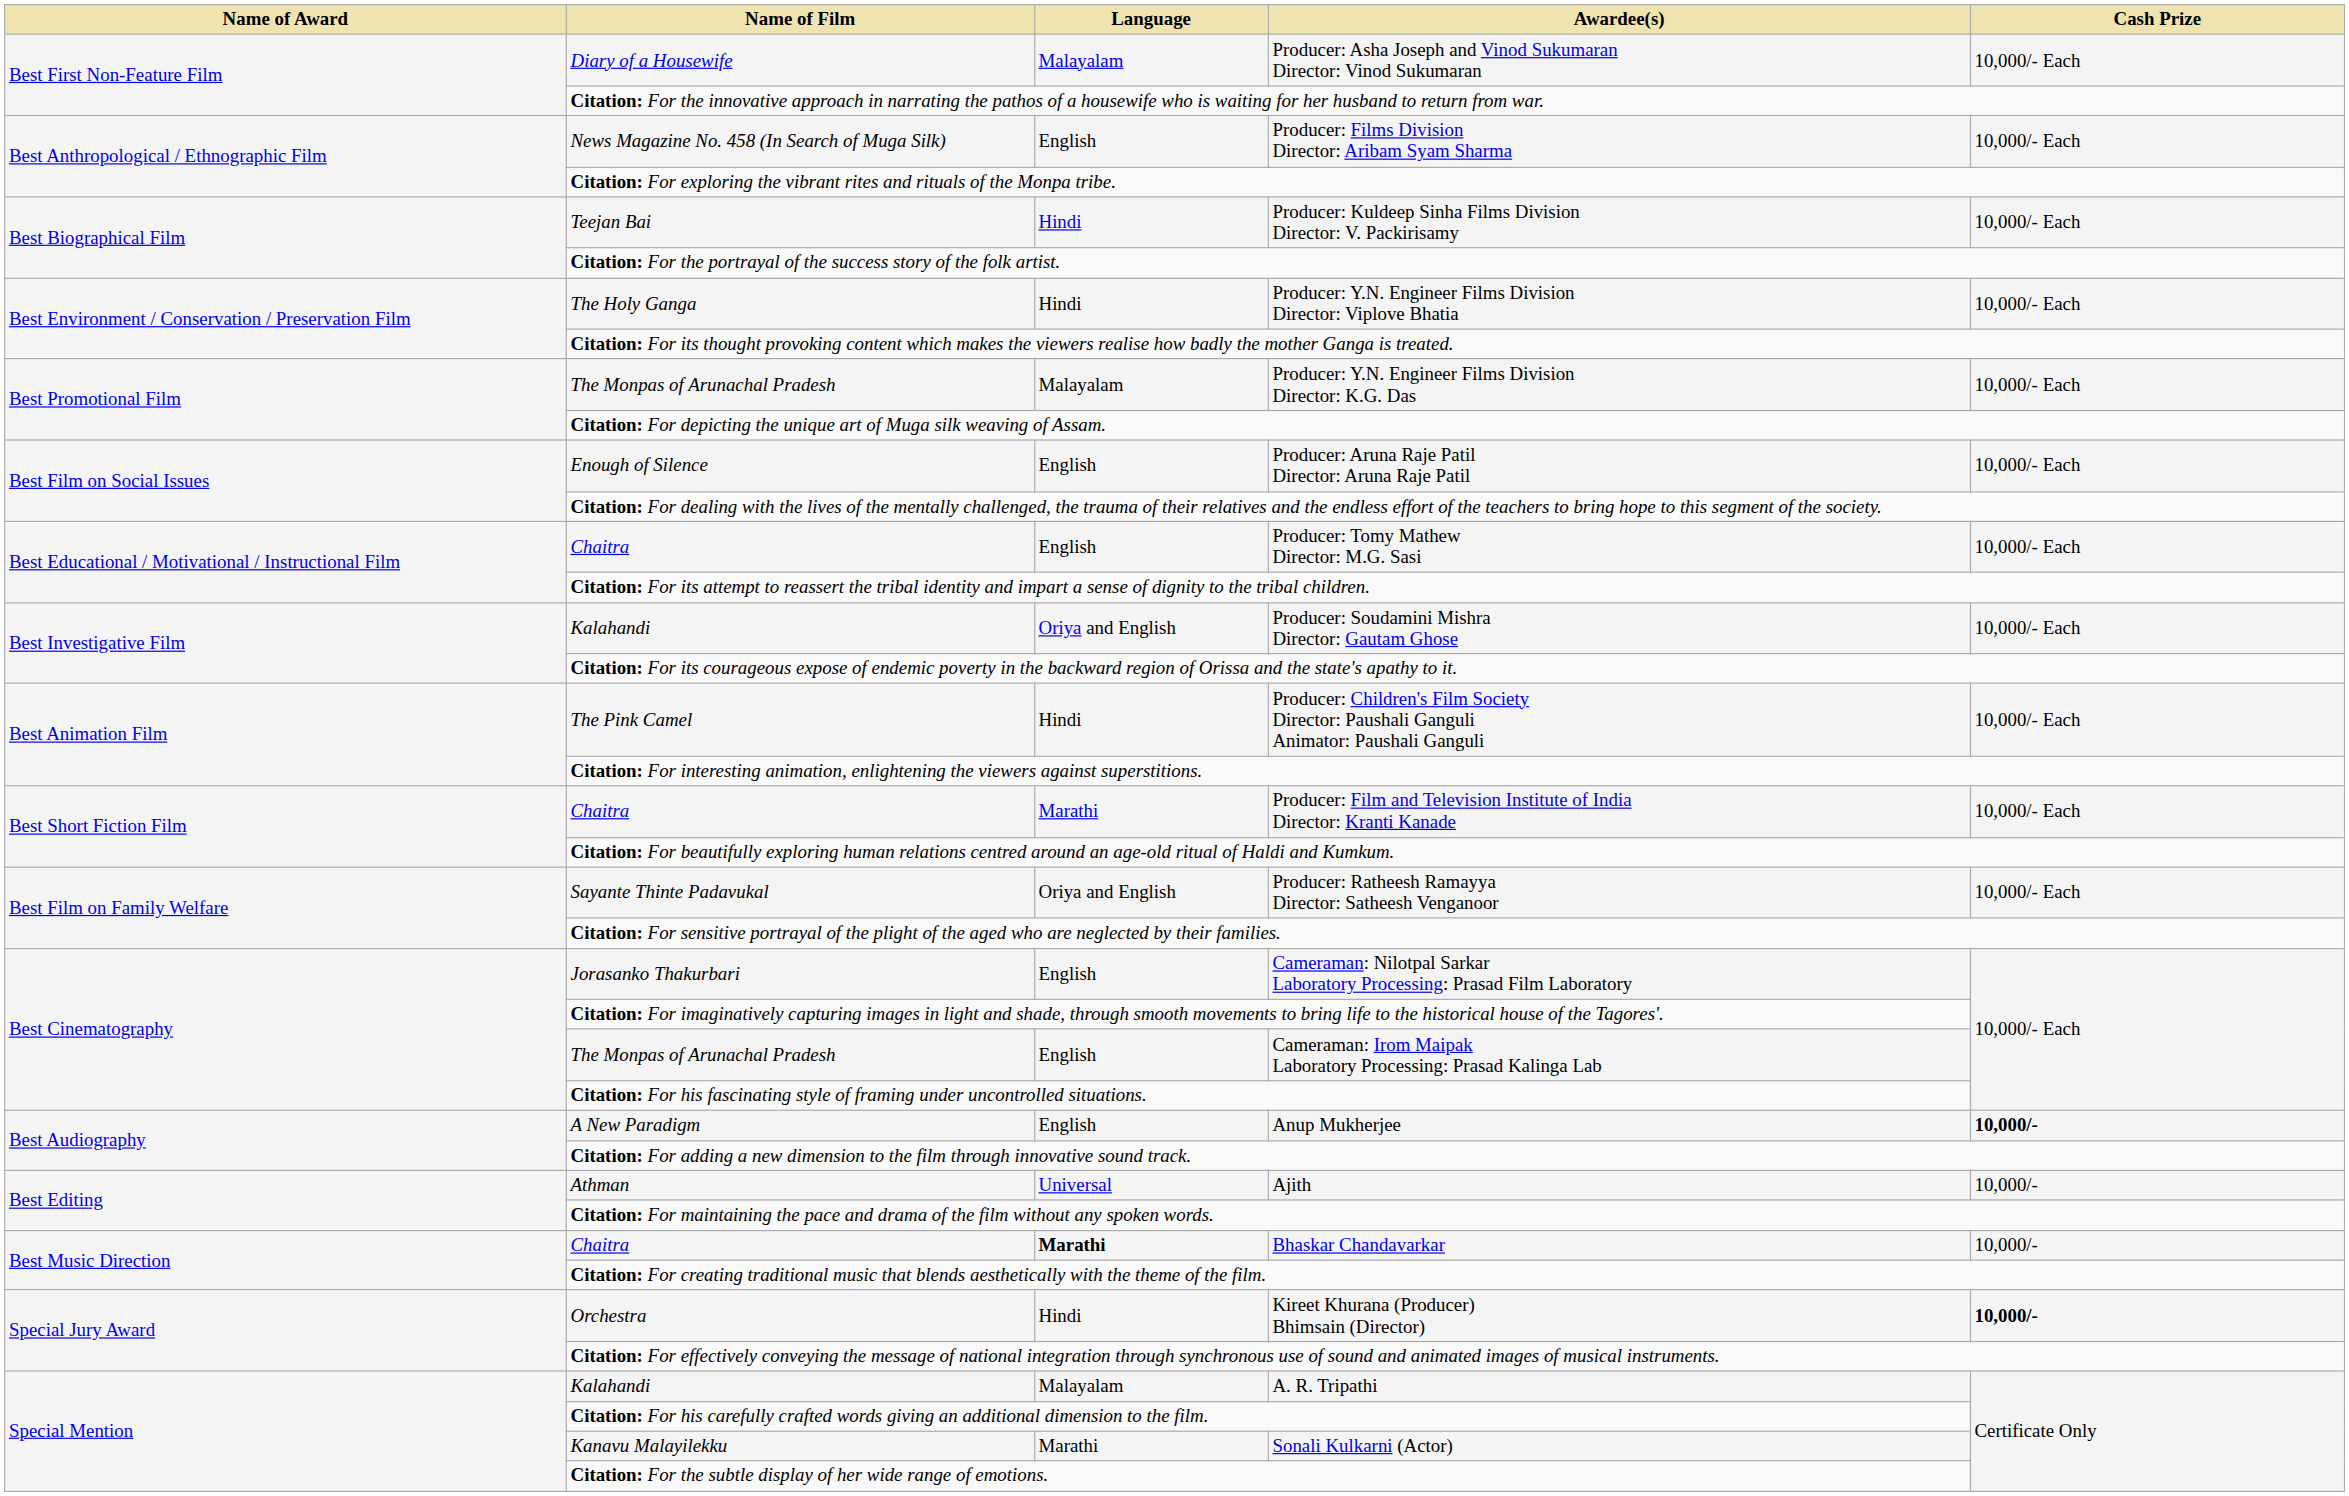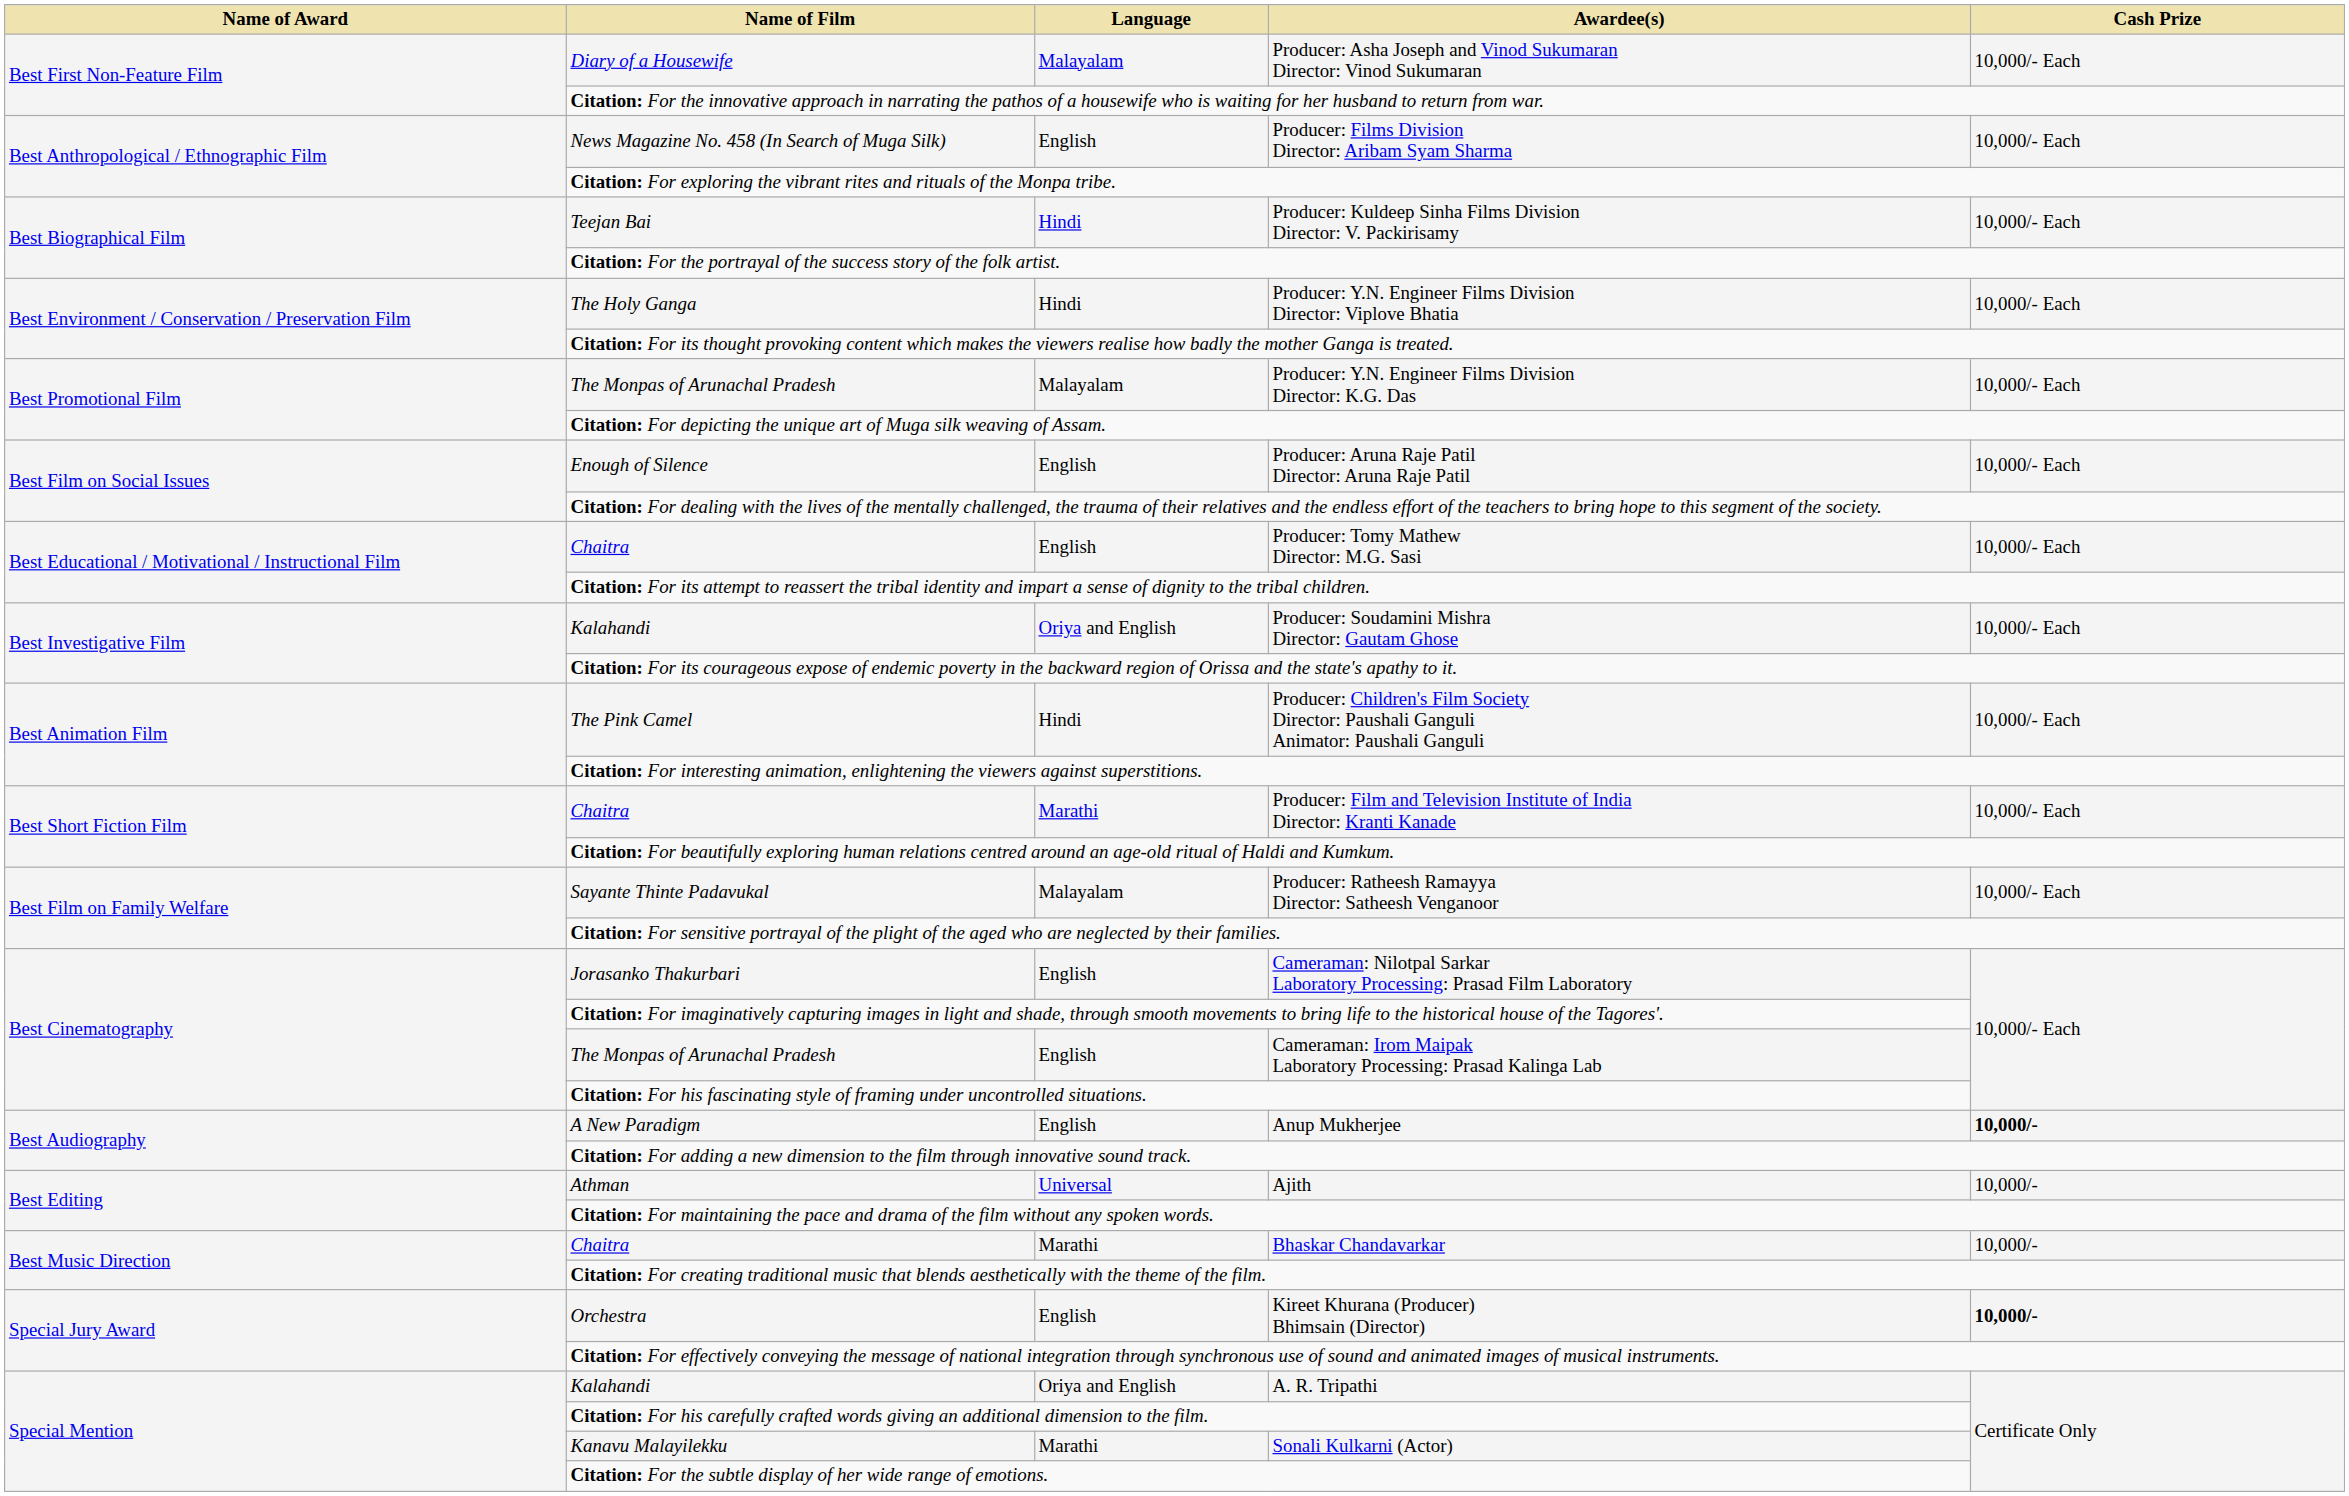Producer: Ratheesh Ramayya Director: Satheesh Venganoor | Language: Oriya and English -> Malayalam
Bhaskar Chandavarkar | Language: bold -> normal
Kireet Khurana (Producer) Bhimsain (Director) | Language: Hindi -> English
A. R. Tripathi | Language: Malayalam -> Oriya and English
